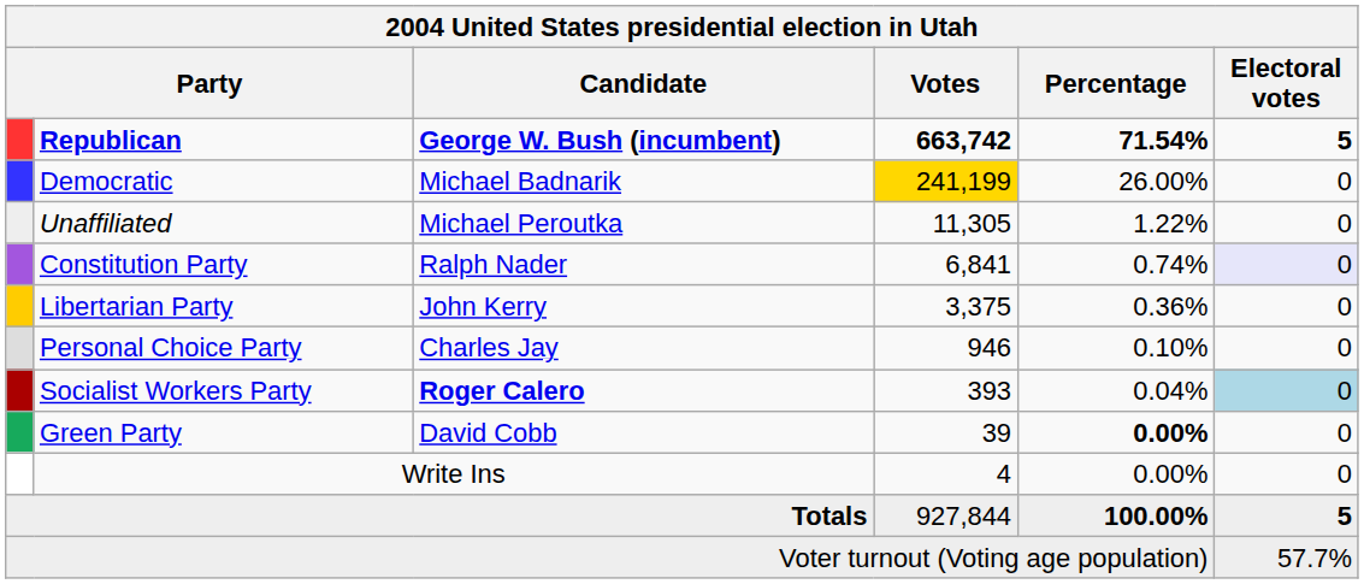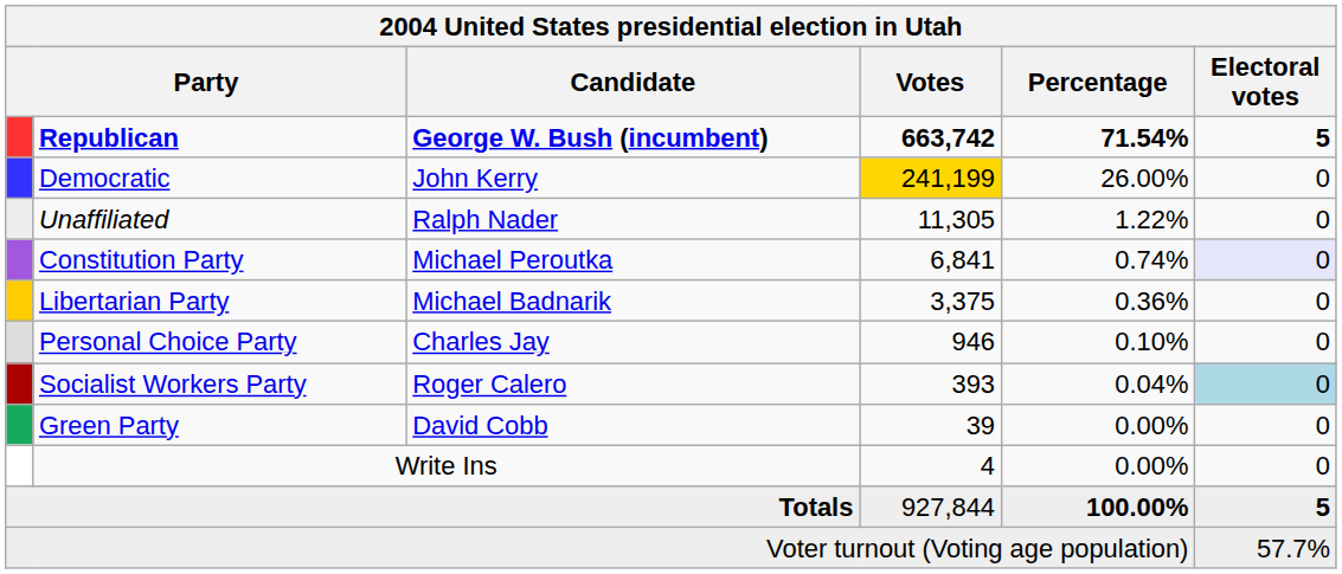Democratic | Candidate: Michael Badnarik -> John Kerry
Unaffiliated | Candidate: Michael Peroutka -> Ralph Nader
Constitution Party | Candidate: Ralph Nader -> Michael Peroutka
Libertarian Party | Candidate: John Kerry -> Michael Badnarik
Socialist Workers Party | Candidate: bold -> normal
Green Party | Percentage: bold -> normal
